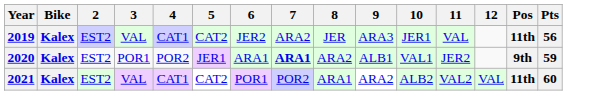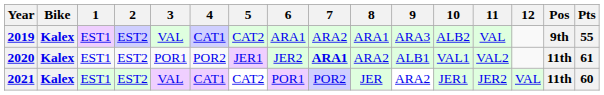+ column: 1 | EST1 | EST1 | EST1
2019 | 6: JER2 -> ARA1
2019 | 8: JER -> ARA1
2019 | 10: JER1 -> ALB2
2019 | Pos: 11th -> 9th
2019 | Pts: 56 -> 55
2020 | 6: ARA1 -> JER2
2020 | 11: JER2 -> VAL2
2020 | Pos: 9th -> 11th
2020 | Pts: 59 -> 61
2021 | 8: ARA1 -> JER
2021 | 10: ALB2 -> JER1
2021 | 11: VAL2 -> JER2
